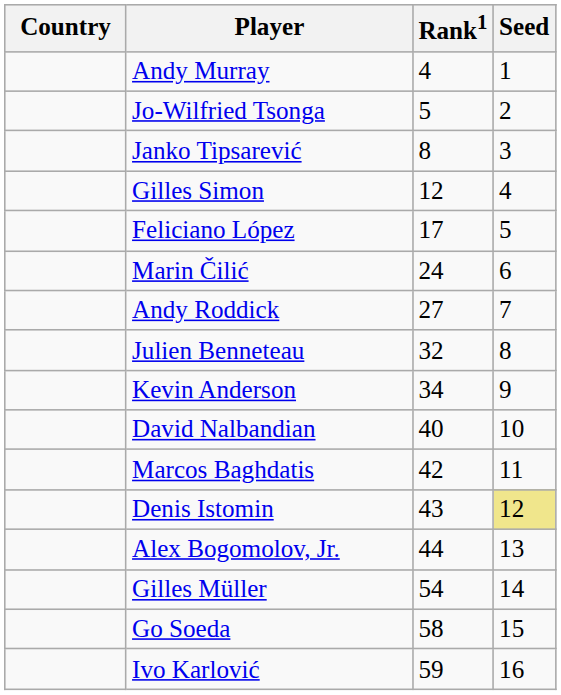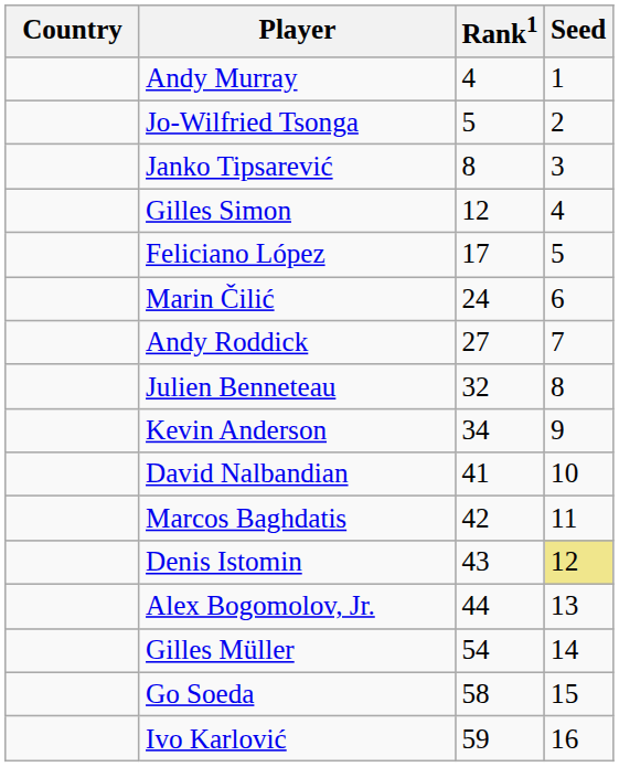David Nalbandian | Rank1: 40 -> 41
